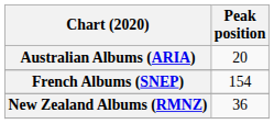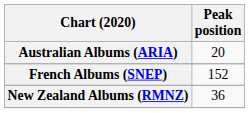French Albums (SNEP) | Peak position: 154 -> 152
